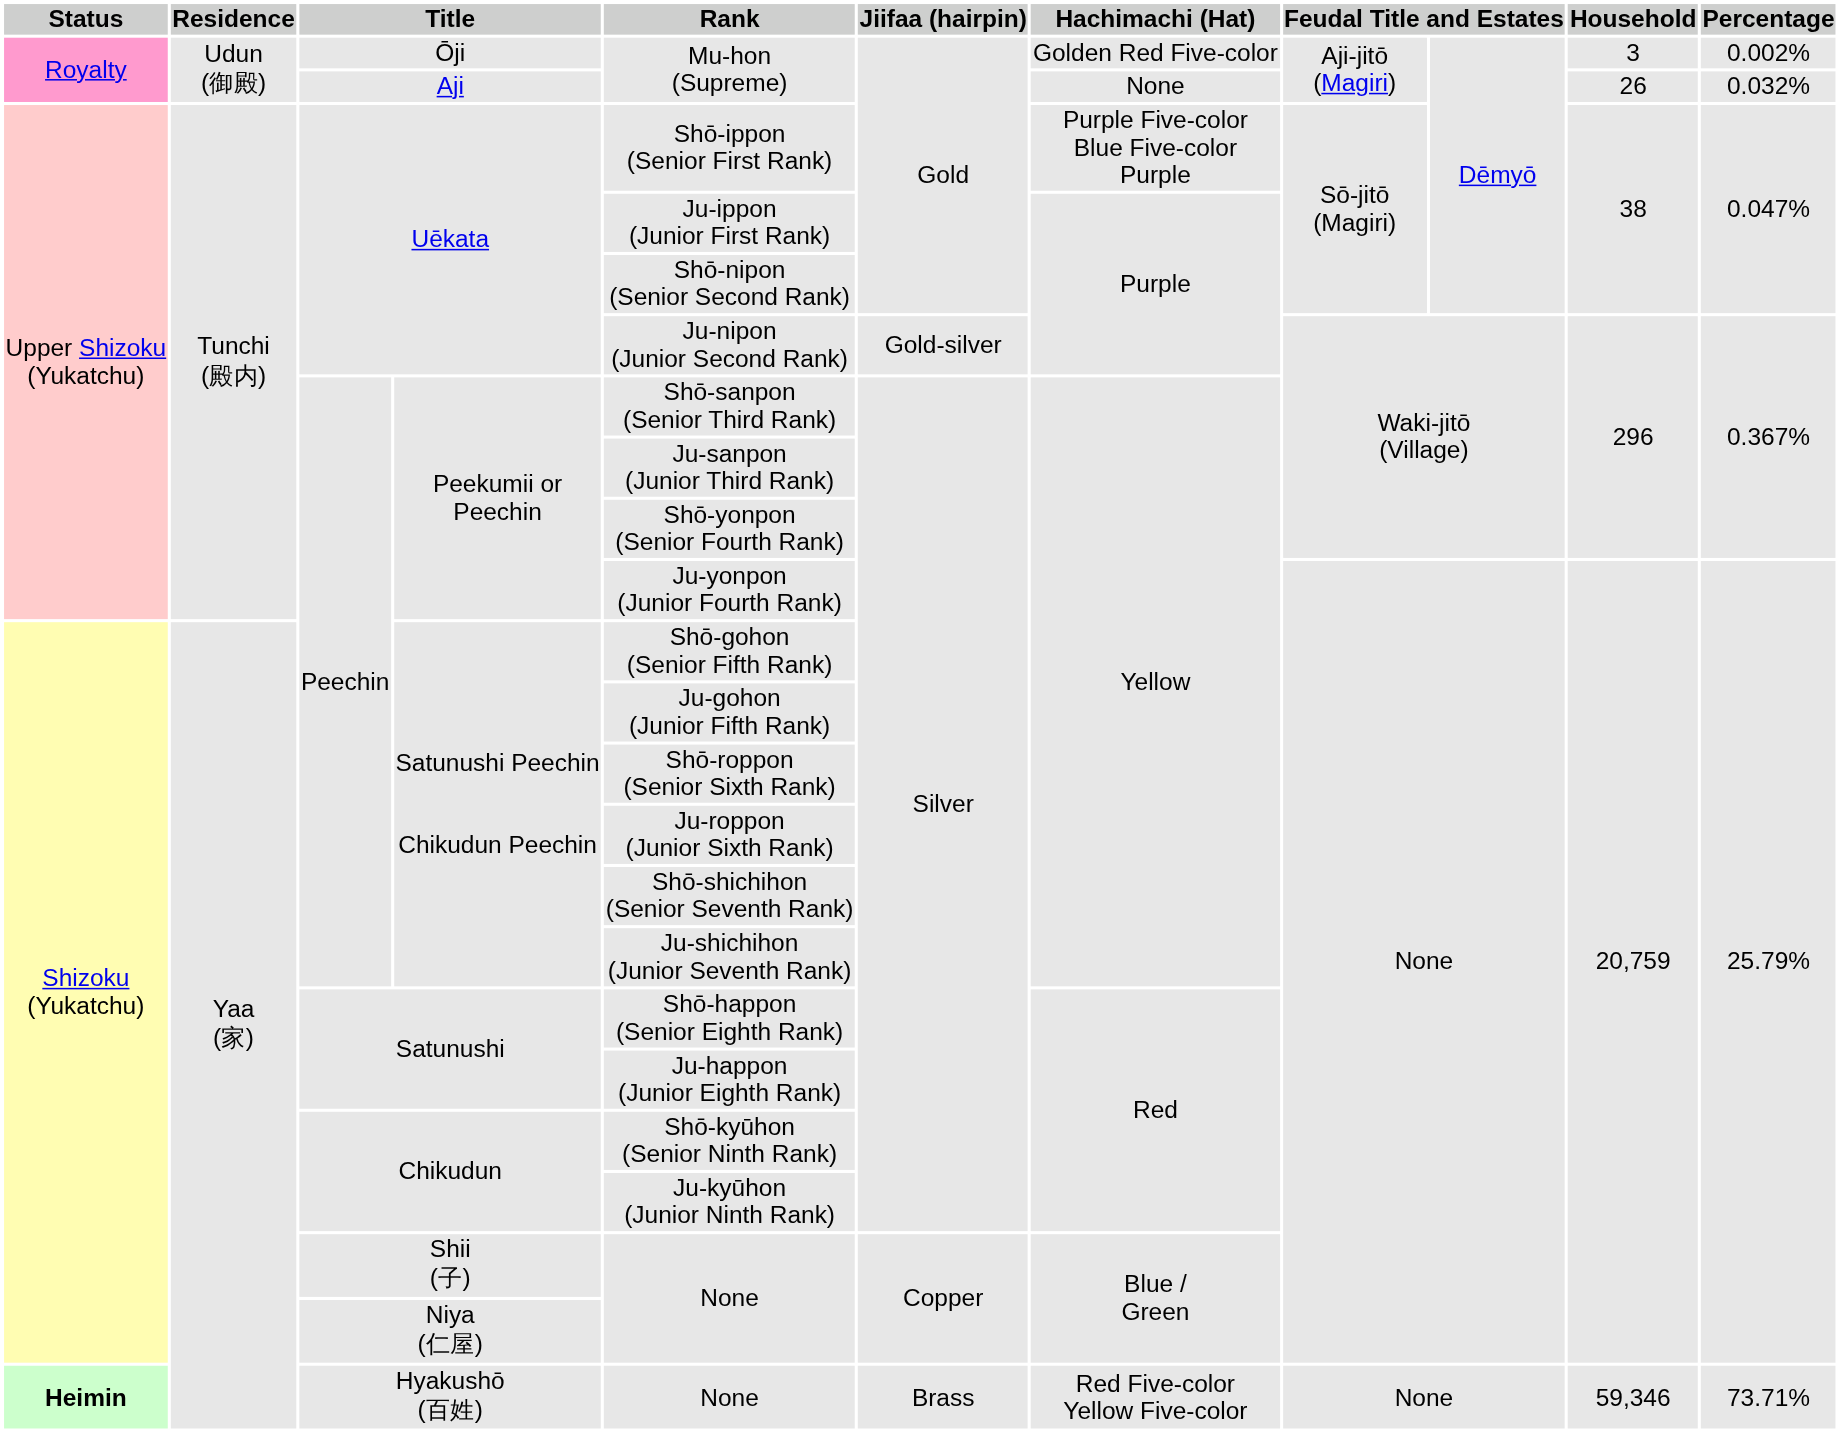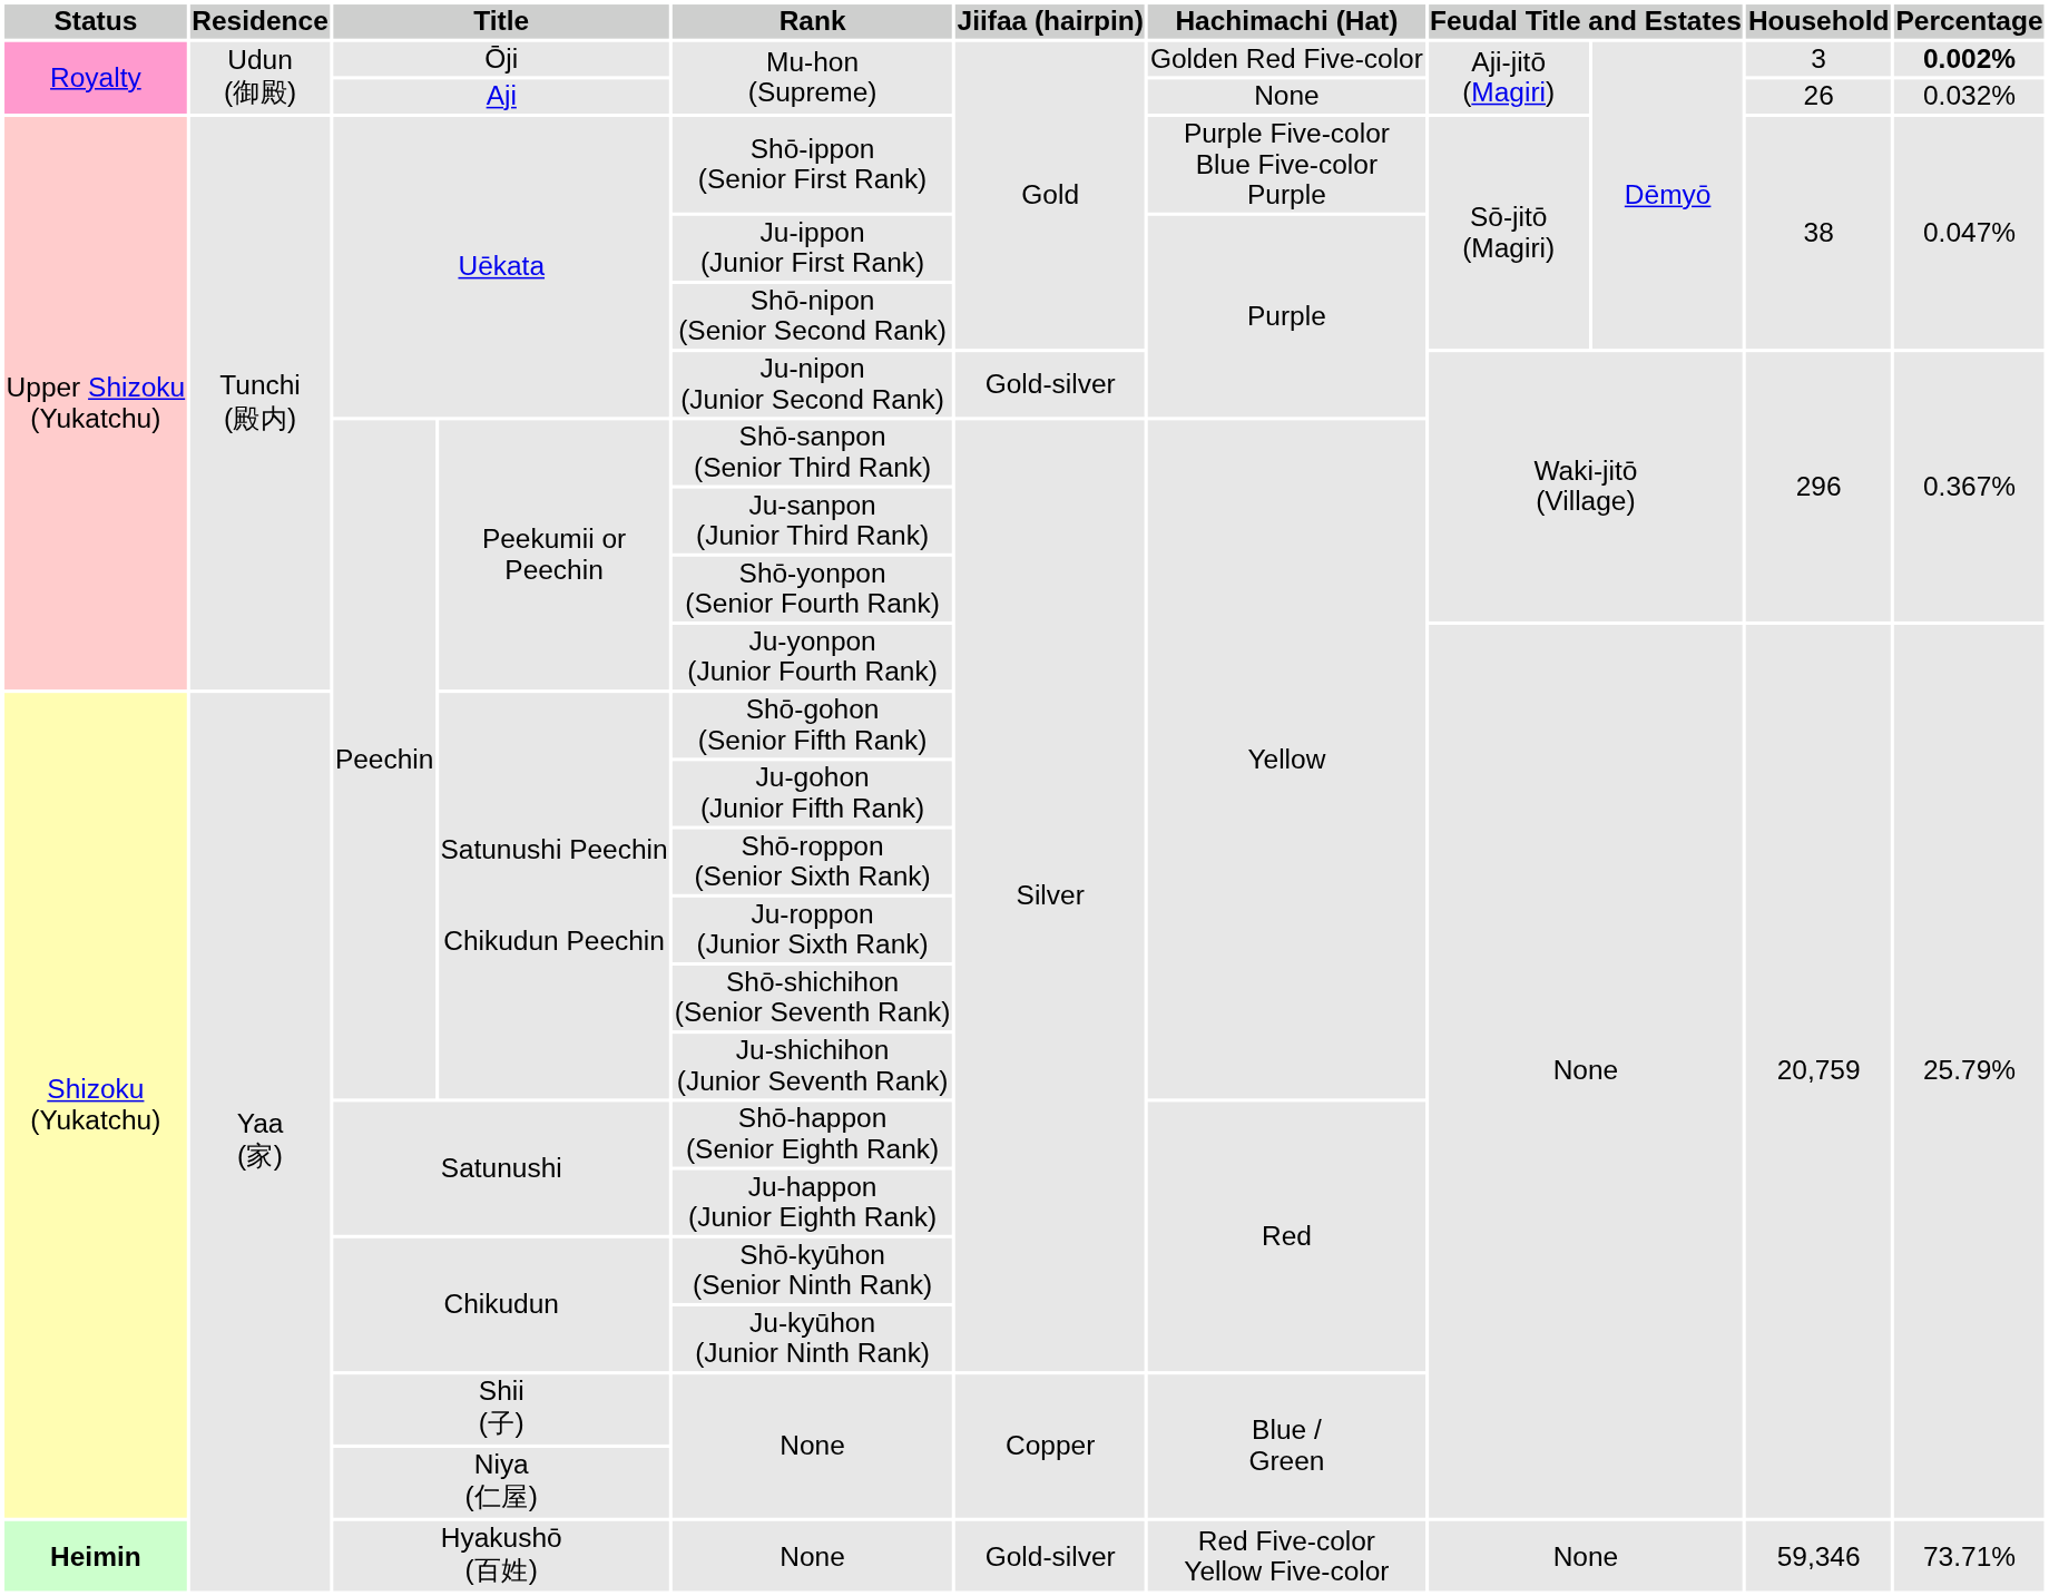Ōji | Percentage: normal -> bold
Hyakushō (百姓) | Jiifaa (hairpin): Brass -> Gold-silver
